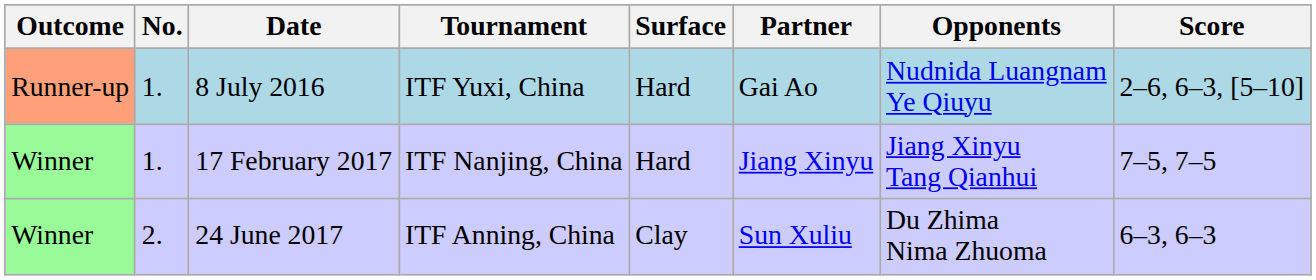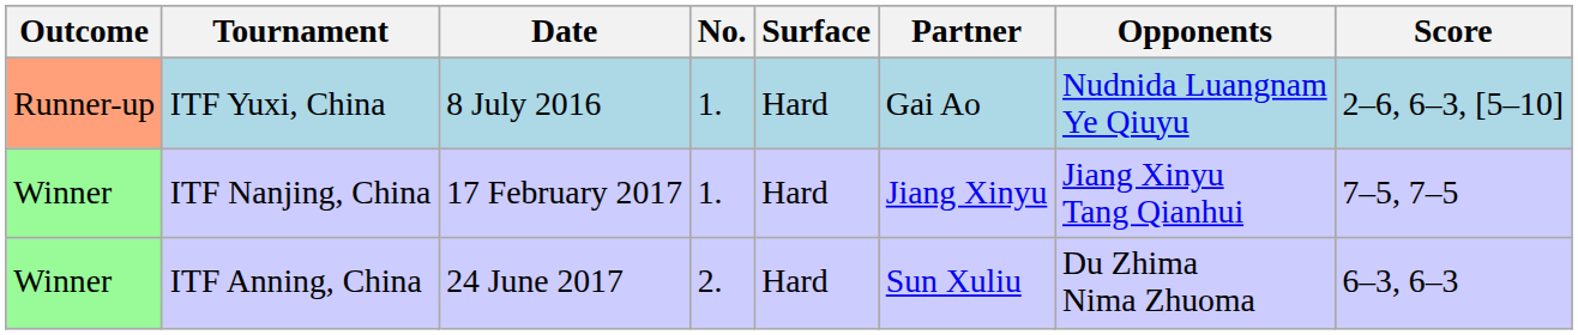columns swapped: No. <-> Tournament
24 June 2017 | Surface: Clay -> Hard
